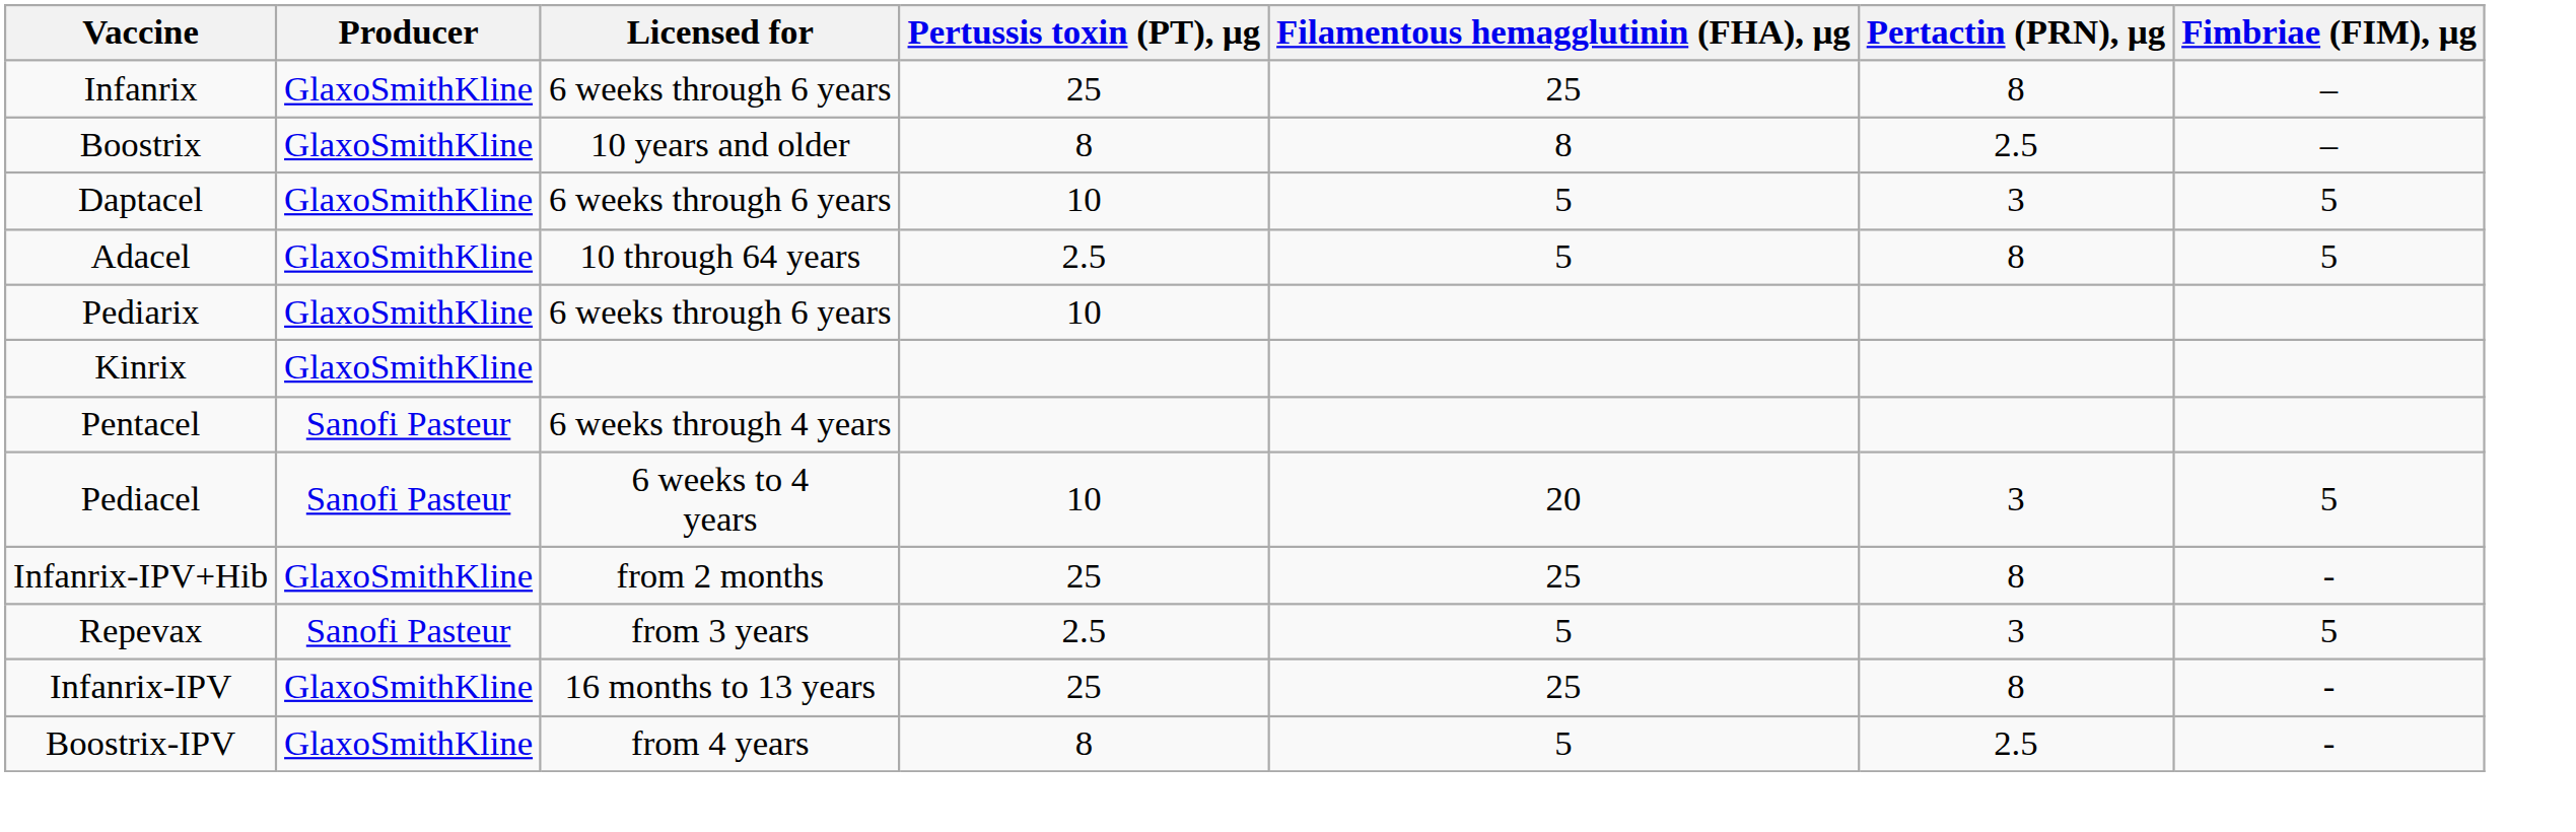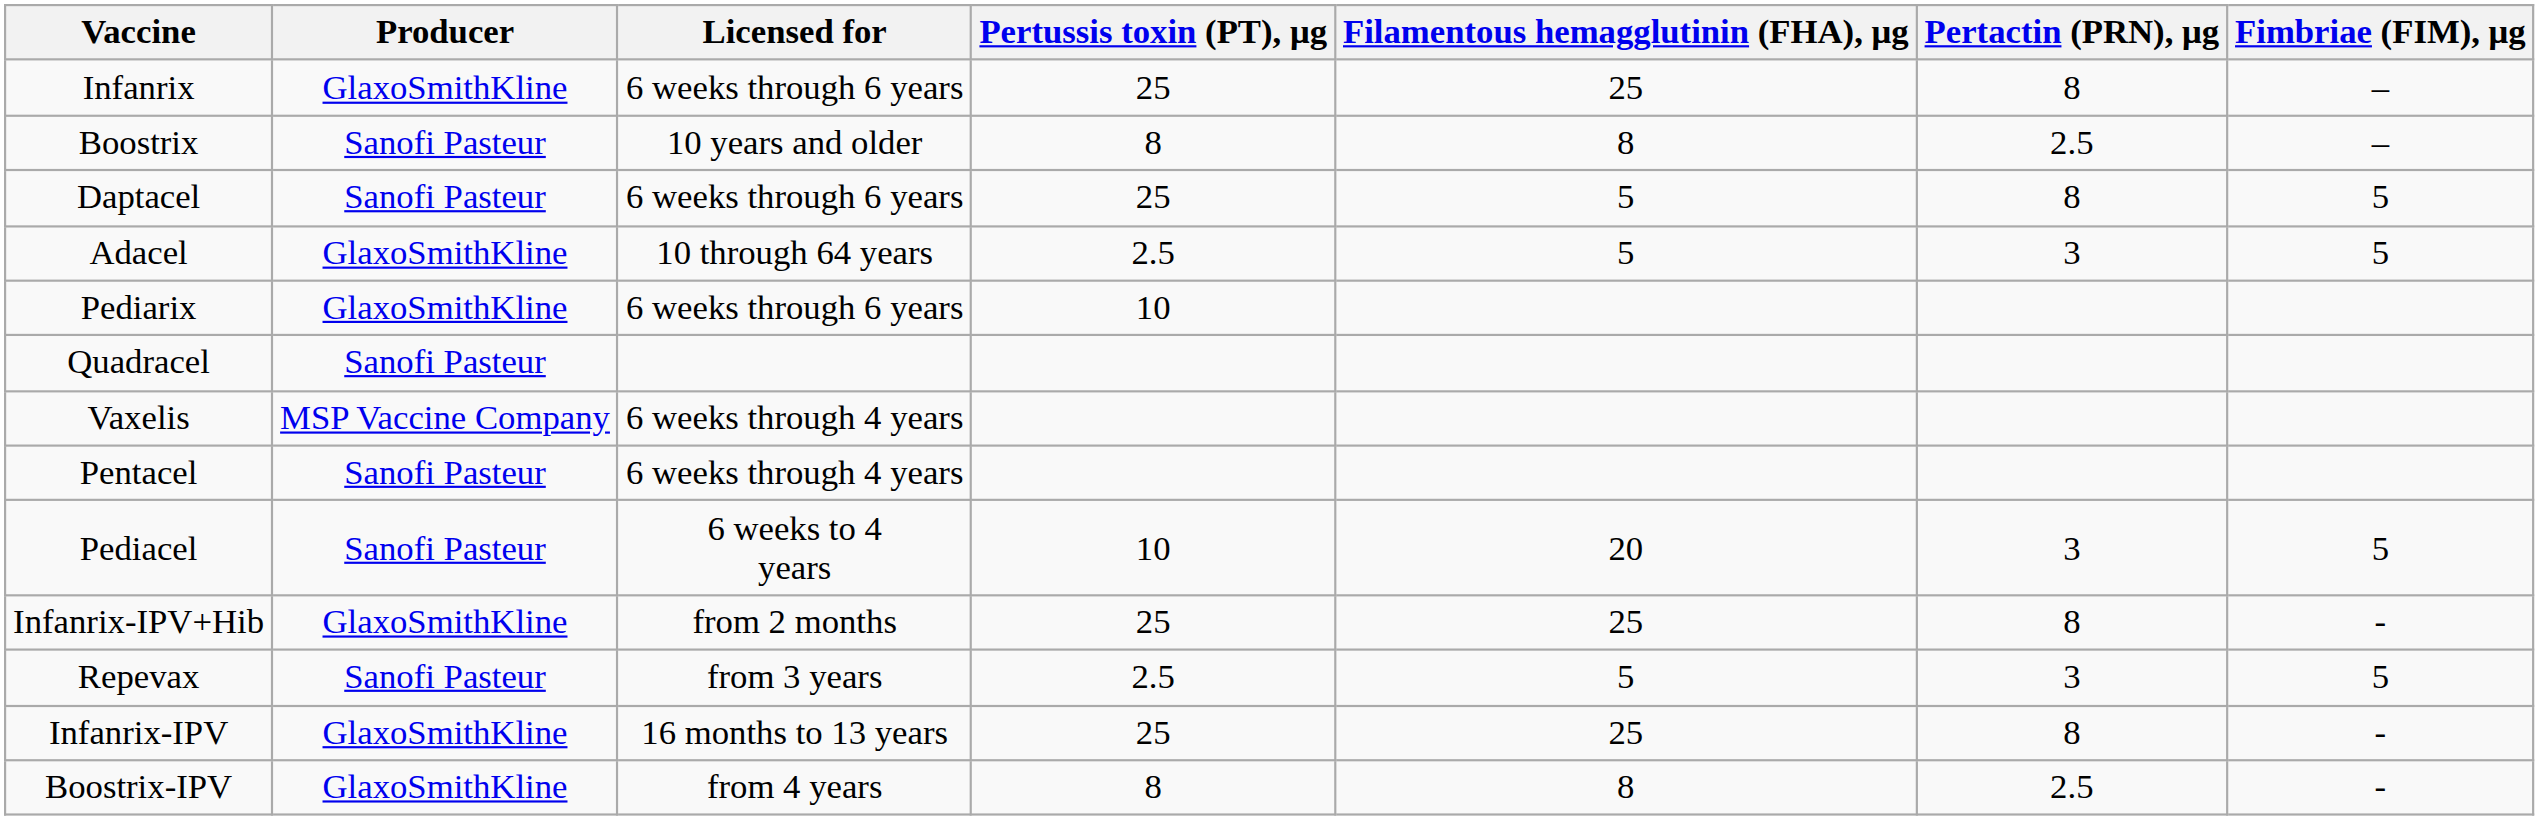Boostrix | Producer: GlaxoSmithKline -> Sanofi Pasteur
Daptacel | Producer: GlaxoSmithKline -> Sanofi Pasteur
Daptacel | Pertussis toxin (PT), μg: 10 -> 25
Daptacel | Pertactin (PRN), μg: 3 -> 8
Adacel | Pertactin (PRN), μg: 8 -> 3
- row: Kinrix | GlaxoSmithKline
+ row: Quadracel | Sanofi Pasteur
+ row: Vaxelis | MSP Vaccine Company | 6 weeks through 4 years
Boostrix-IPV | Filamentous hemagglutinin (FHA), μg: 5 -> 8
